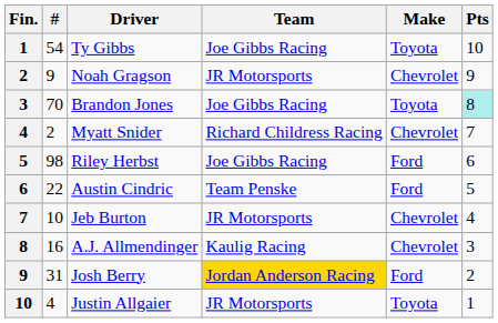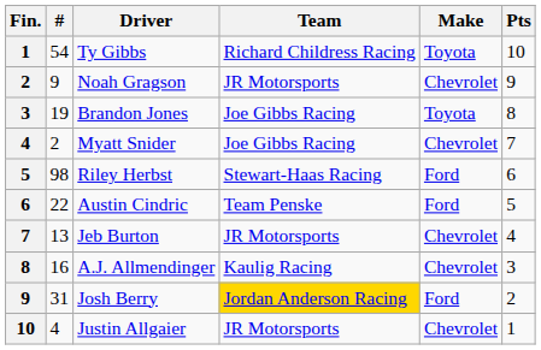Ty Gibbs | Team: Joe Gibbs Racing -> Richard Childress Racing
Brandon Jones | #: 70 -> 19
Brandon Jones | Pts: paleturquoise background -> no background
Myatt Snider | Team: Richard Childress Racing -> Joe Gibbs Racing
Riley Herbst | Team: Joe Gibbs Racing -> Stewart-Haas Racing
Jeb Burton | #: 10 -> 13
Justin Allgaier | Make: Toyota -> Chevrolet
